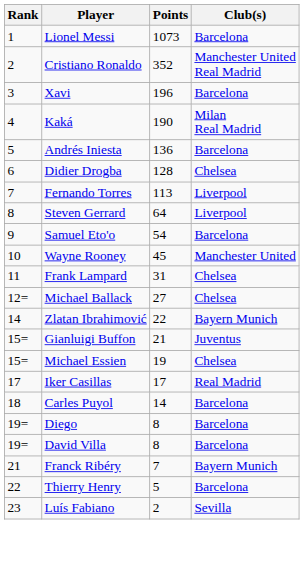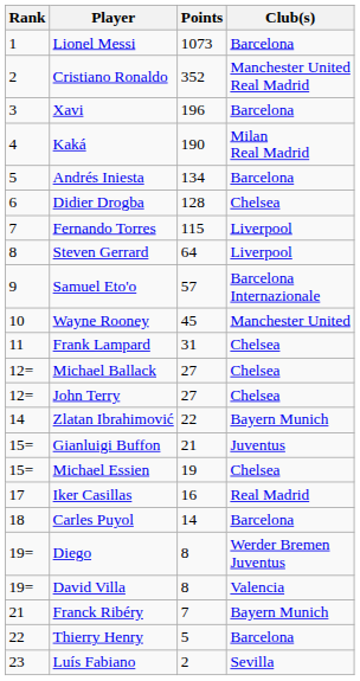Andrés Iniesta | Points: 136 -> 134
Fernando Torres | Points: 113 -> 115
Samuel Eto'o | Points: 54 -> 57
Samuel Eto'o | Club(s): Barcelona -> Barcelona Internazionale
+ row: 12= | John Terry | 27 | Chelsea
Iker Casillas | Points: 17 -> 16
Diego | Club(s): Barcelona -> Werder Bremen Juventus
David Villa | Club(s): Barcelona -> Valencia
